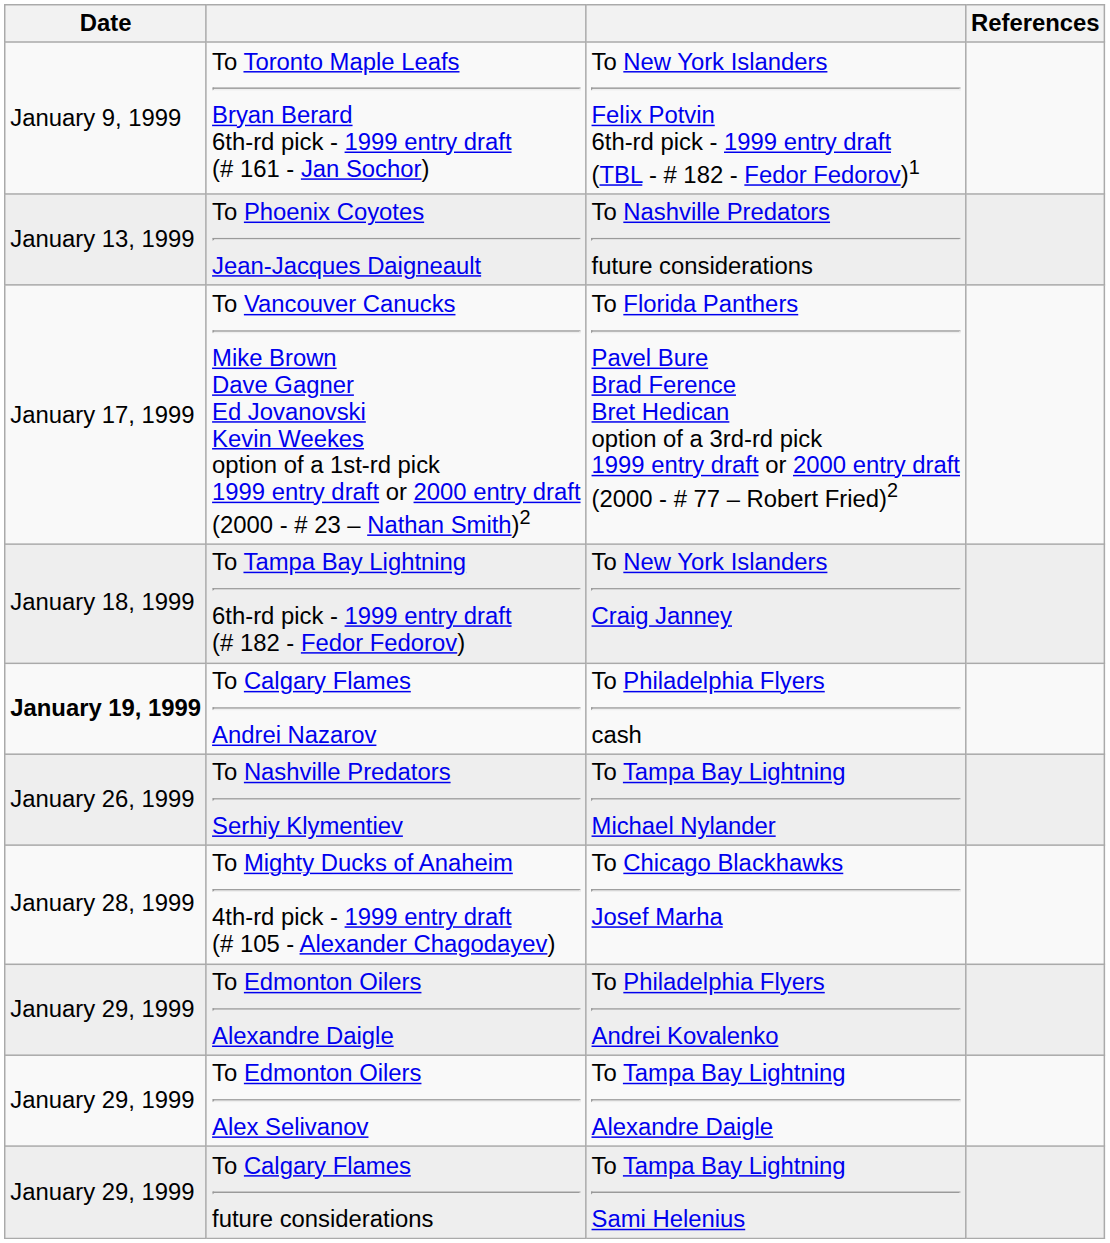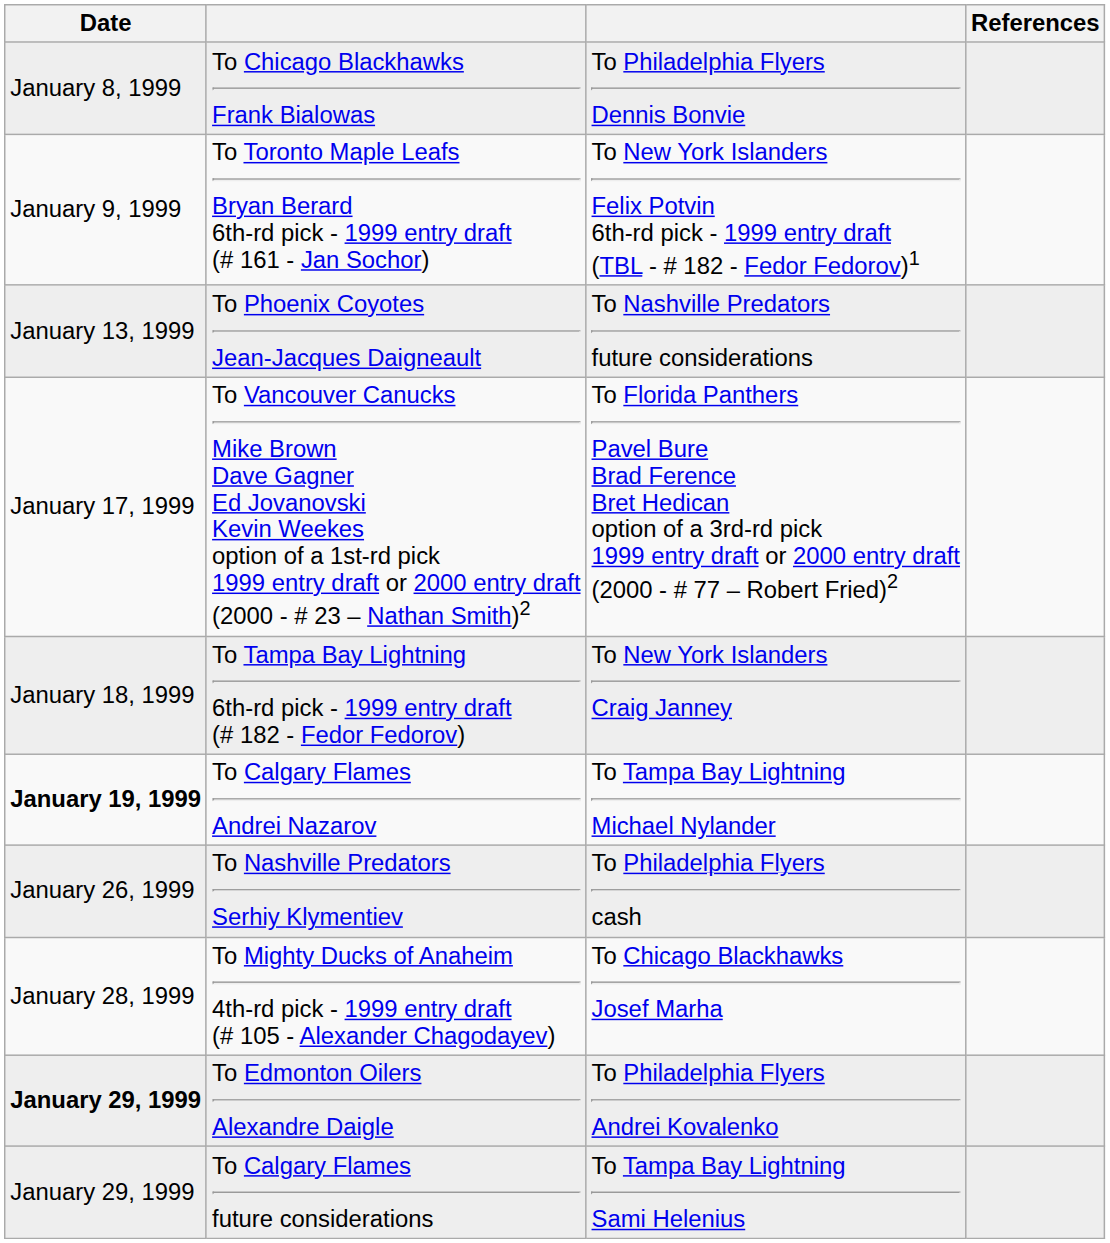+ row: January 8, 1999 | To Chicago Blackhawks Frank Bialowas | To Philadelphia Flyers Dennis Bonvie
To Calgary Flames Andrei Nazarov | column 3: To Philadelphia Flyers cash -> To Tampa Bay Lightning Michael Nylander
To Nashville Predators Serhiy Klymentiev | column 3: To Tampa Bay Lightning Michael Nylander -> To Philadelphia Flyers cash
To Edmonton Oilers Alexandre Daigle | Date: normal -> bold
- row: January 29, 1999 | To Edmonton Oilers Alex Selivanov | To Tampa Bay Lightning Alexandre Daigle
